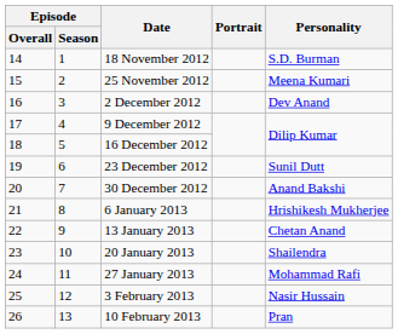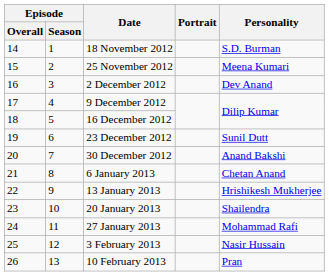6 January 2013 | Personality: Hrishikesh Mukherjee -> Chetan Anand
13 January 2013 | Personality: Chetan Anand -> Hrishikesh Mukherjee
